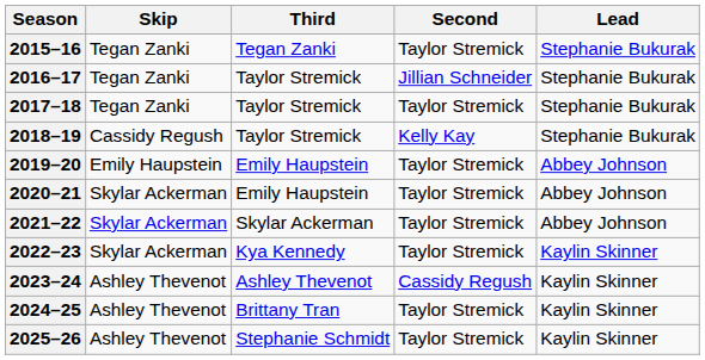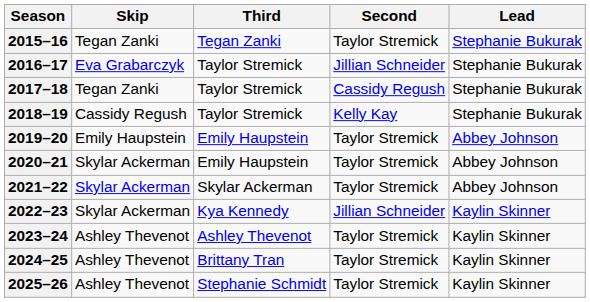2016–17 | Skip: Tegan Zanki -> Eva Grabarczyk
2017–18 | Second: Taylor Stremick -> Cassidy Regush
2022–23 | Second: Taylor Stremick -> Jillian Schneider
2023–24 | Second: Cassidy Regush -> Taylor Stremick
